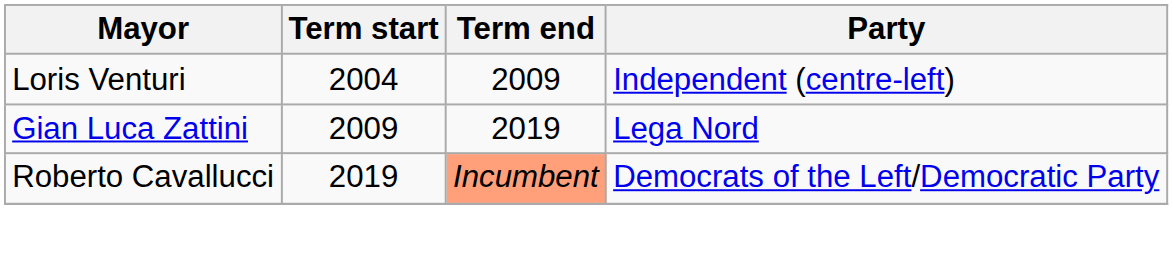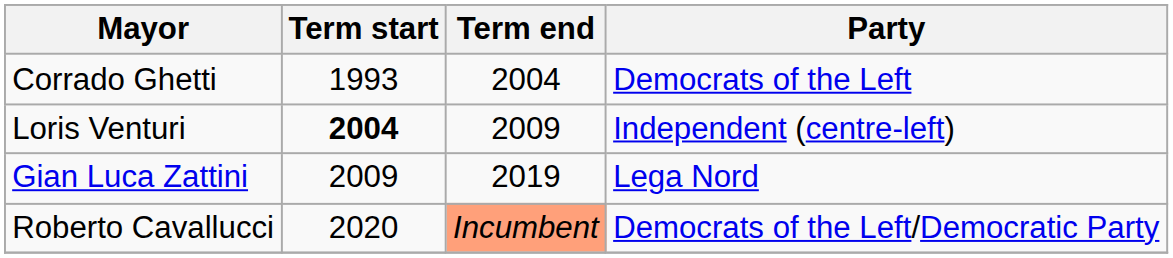+ row: Corrado Ghetti | 1993 | 2004 | Democrats of the Left
Loris Venturi | Term start: normal -> bold
Roberto Cavallucci | Term start: 2019 -> 2020
